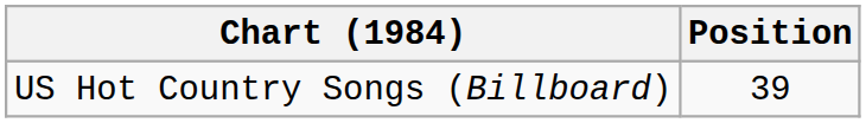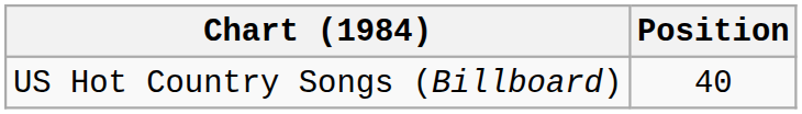US Hot Country Songs (Billboard) | Position: 39 -> 40
